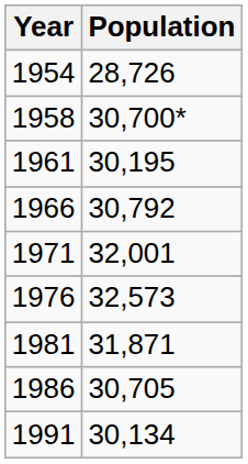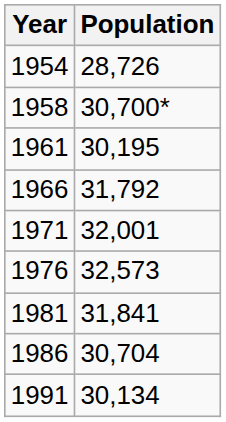1966 | Population: 30,792 -> 31,792
1981 | Population: 31,871 -> 31,841
1986 | Population: 30,705 -> 30,704
